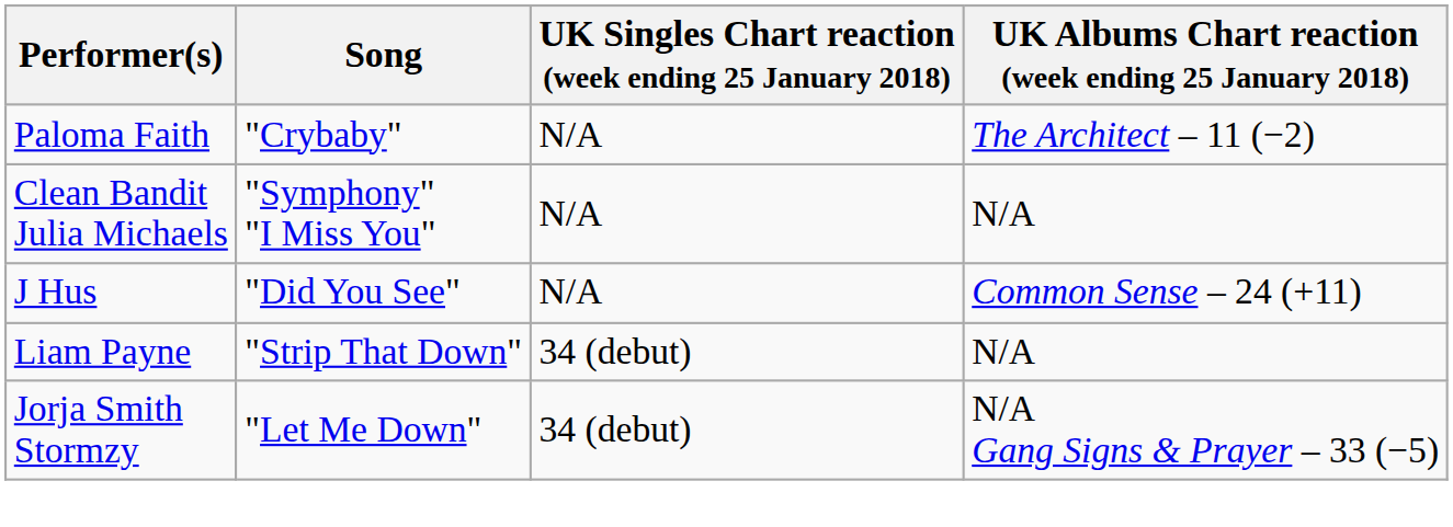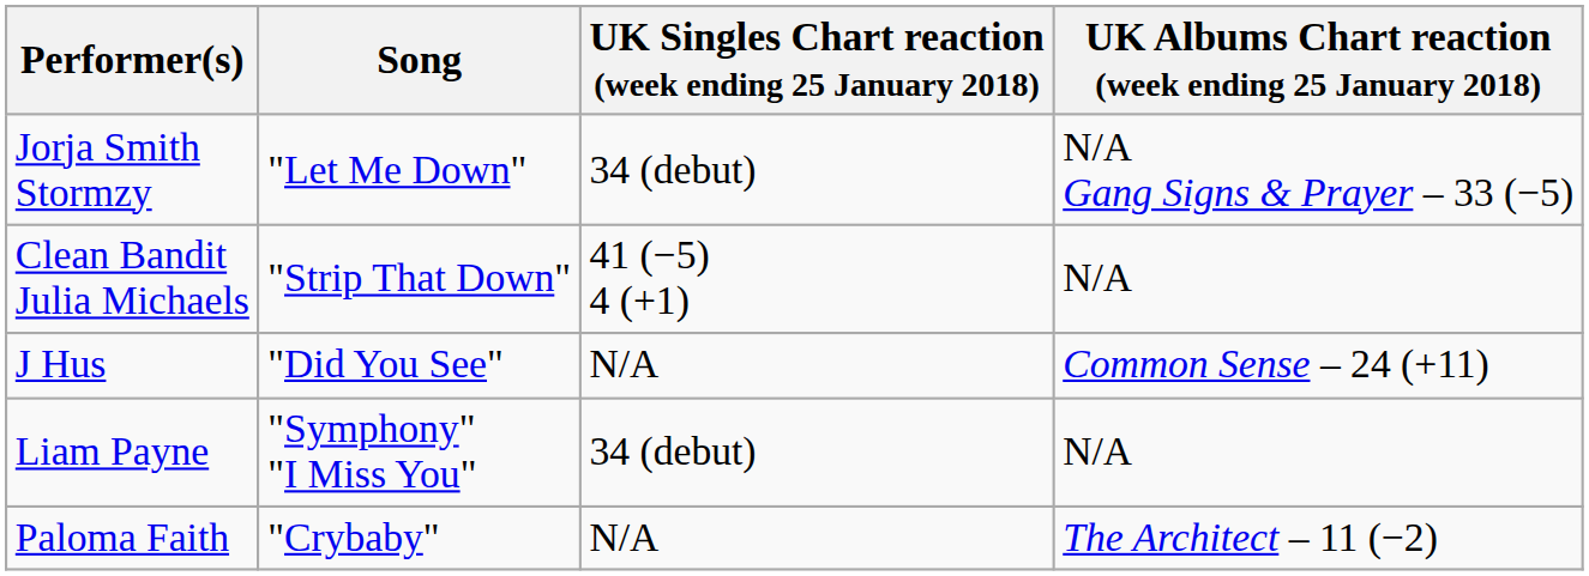rows swapped: Paloma Faith <-> Jorja Smith Stormzy
Clean Bandit Julia Michaels | Song: "Symphony" "I Miss You" -> "Strip That Down"
Clean Bandit Julia Michaels | UK Singles Chart reaction (week ending 25 January 2018): N/A -> 41 (−5) 4 (+1)
Liam Payne | Song: "Strip That Down" -> "Symphony" "I Miss You"
